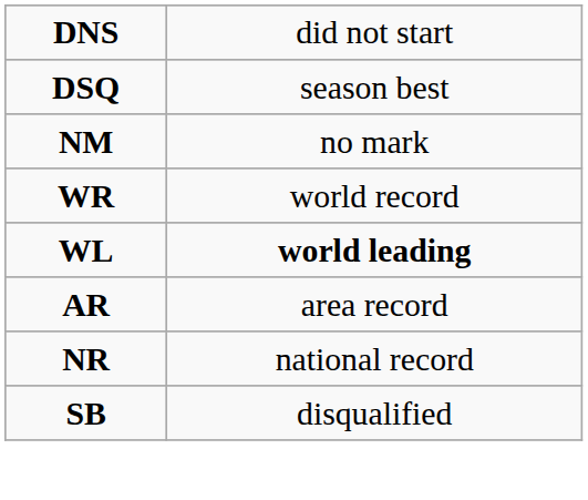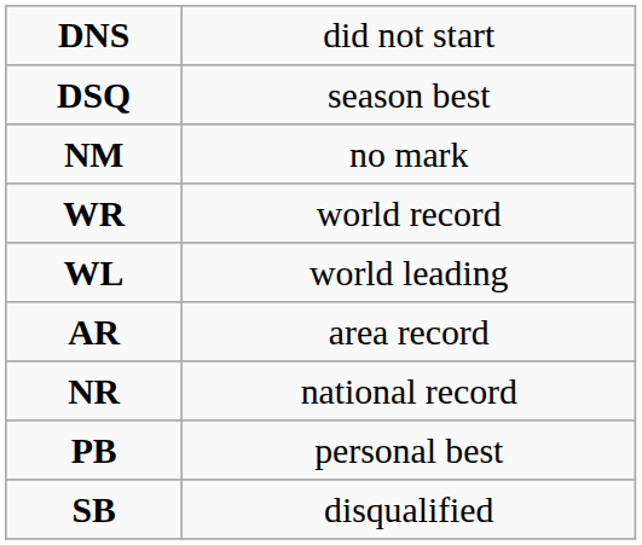WL | column 2: bold -> normal
+ row: PB | personal best
